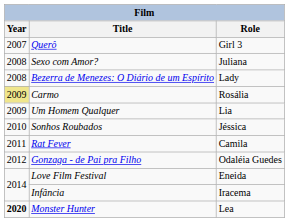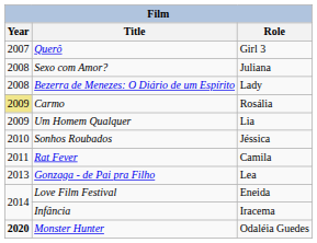Gonzaga - de Pai pra Filho | Year: 2012 -> 2013
Gonzaga - de Pai pra Filho | Role: Odaléia Guedes -> Lea
Monster Hunter | Role: Lea -> Odaléia Guedes
